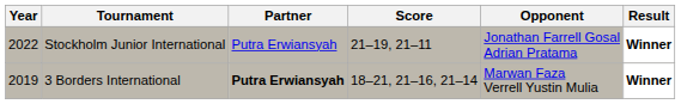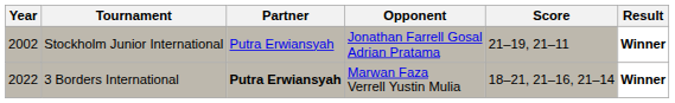columns swapped: Opponent <-> Score
Stockholm Junior International | Year: 2022 -> 2002
3 Borders International | Year: 2019 -> 2022
